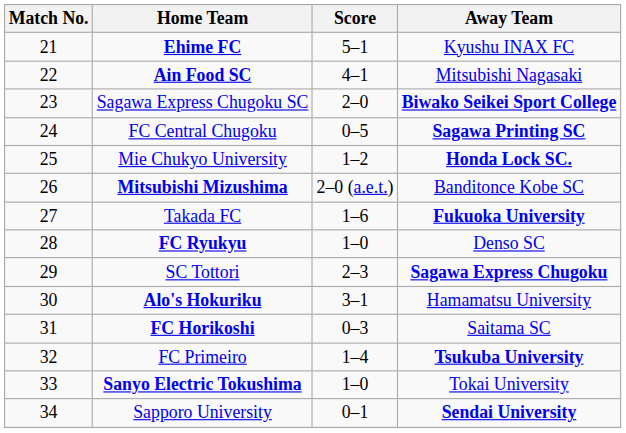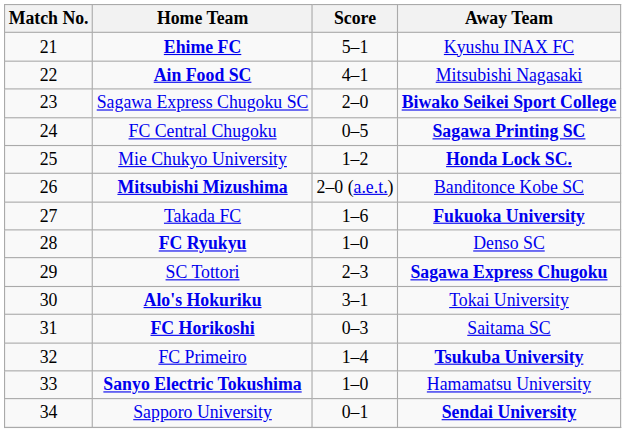Alo's Hokuriku | Away Team: Hamamatsu University -> Tokai University
Sanyo Electric Tokushima | Away Team: Tokai University -> Hamamatsu University
